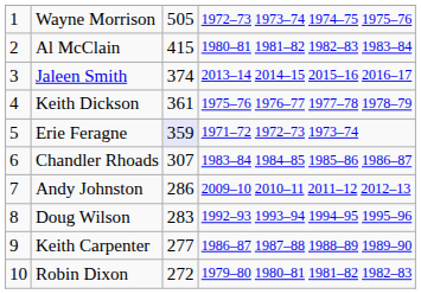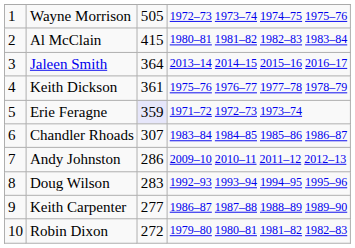Jaleen Smith | column 3: 374 -> 364
